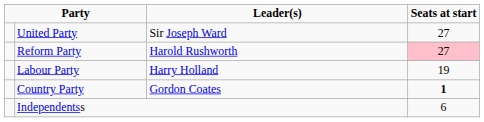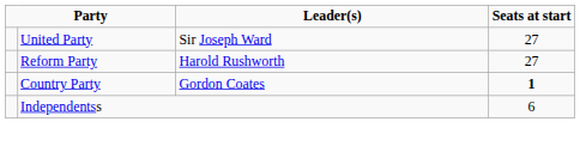Reform Party | Seats at start: pink background -> no background
- row: Labour Party | Harry Holland | 19
